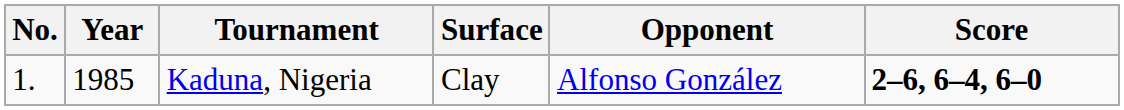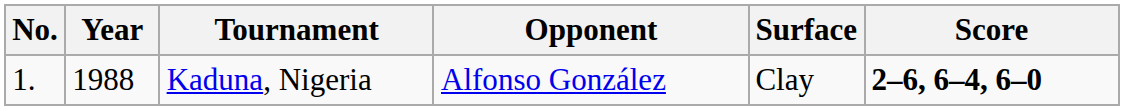columns swapped: Surface <-> Opponent
Kaduna, Nigeria | Year: 1985 -> 1988
